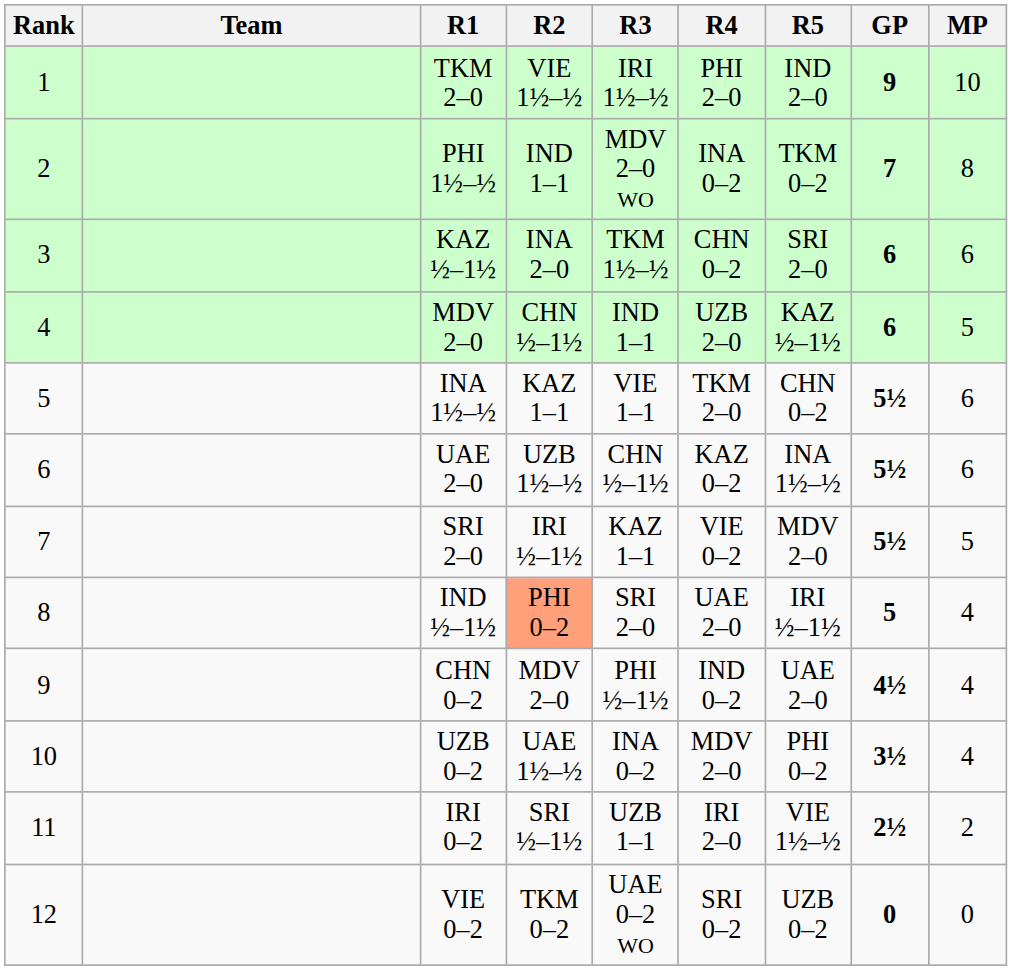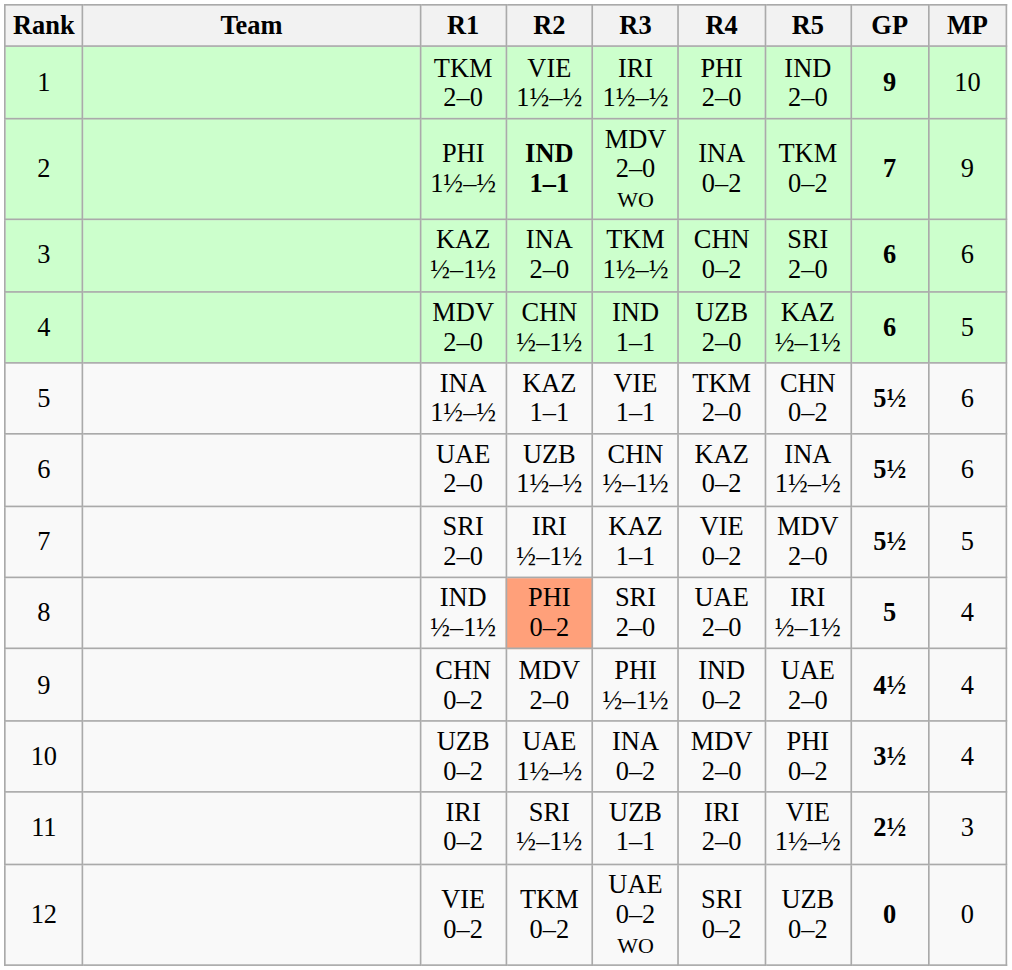PHI 1½–½ | R2: normal -> bold
PHI 1½–½ | MP: 8 -> 9
IRI 0–2 | MP: 2 -> 3
